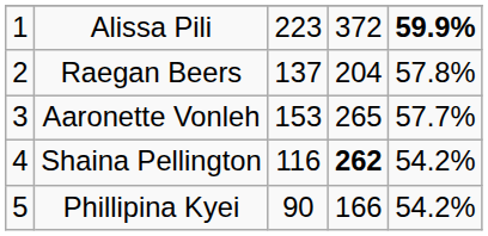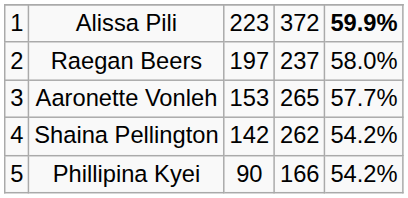Raegan Beers | column 3: 137 -> 197
Raegan Beers | column 4: 204 -> 237
Raegan Beers | column 5: 57.8% -> 58.0%
Shaina Pellington | column 3: 116 -> 142
Shaina Pellington | column 4: bold -> normal
